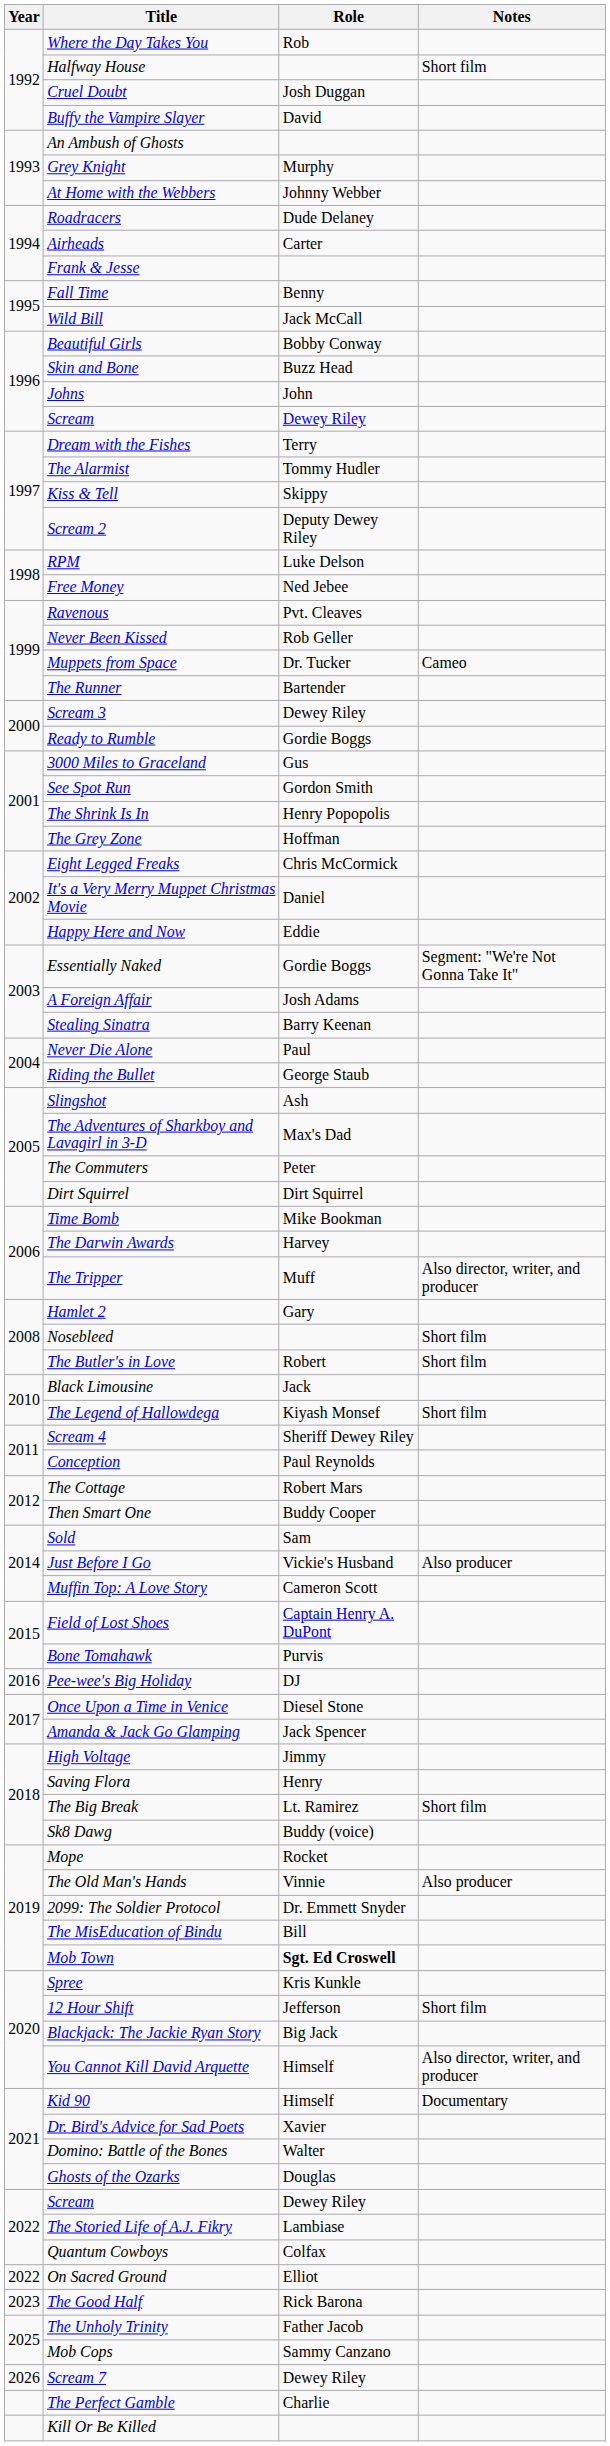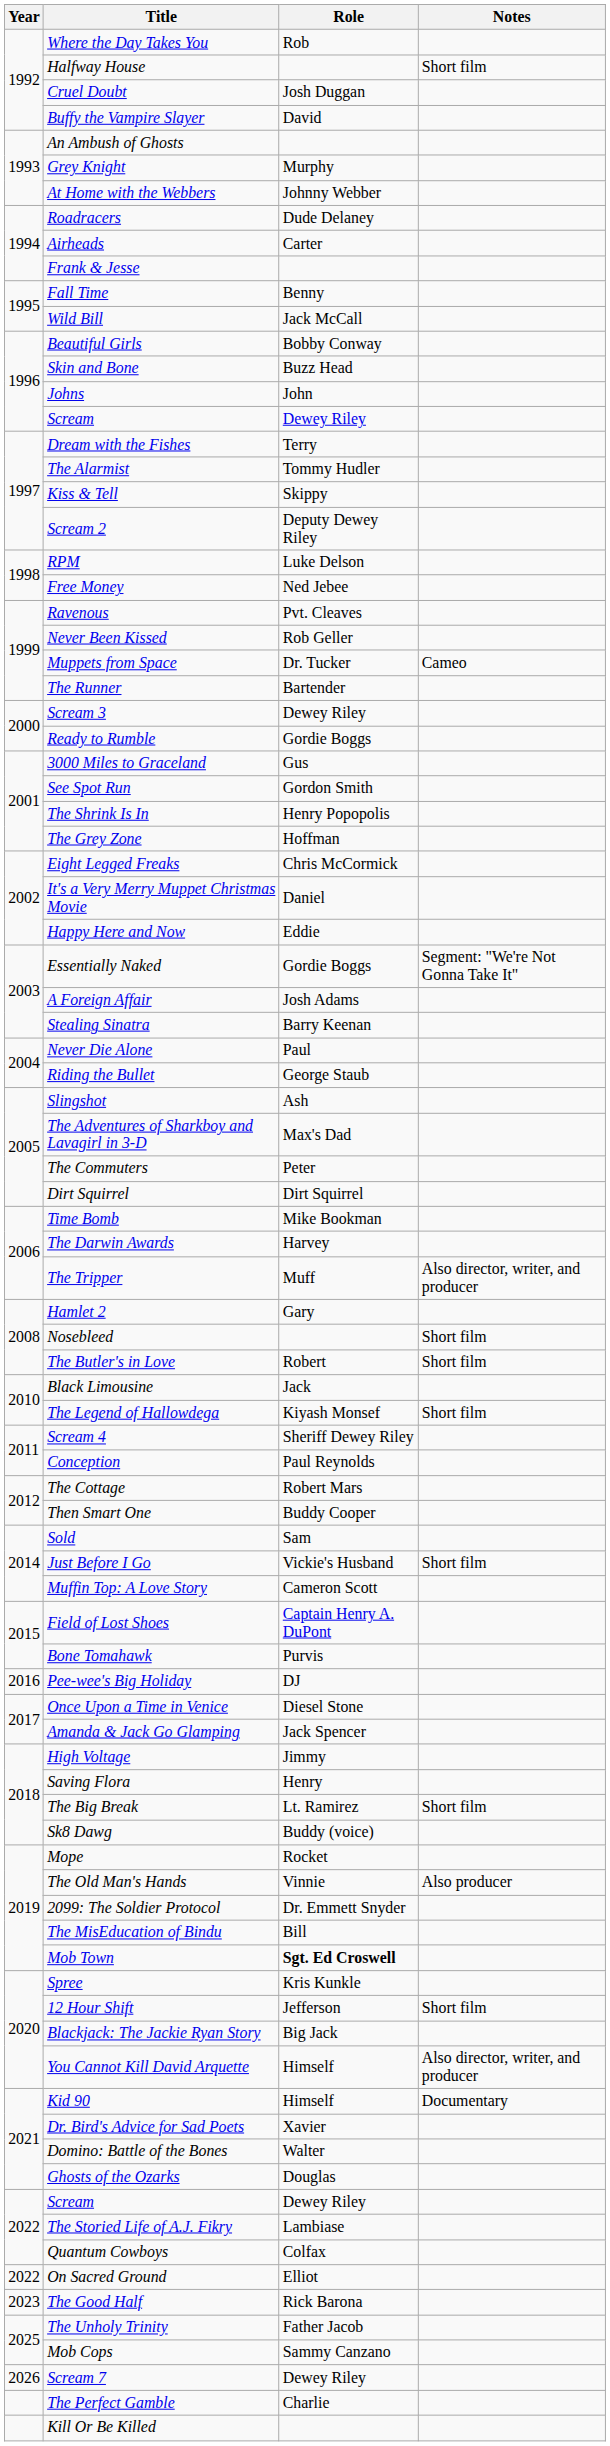Just Before I Go | Notes: Also producer -> Short film
